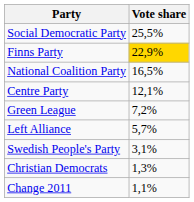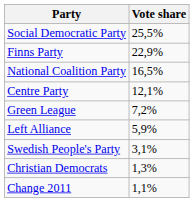Finns Party | Vote share: gold background -> no background
Left Alliance | Vote share: 5,7% -> 5,9%
